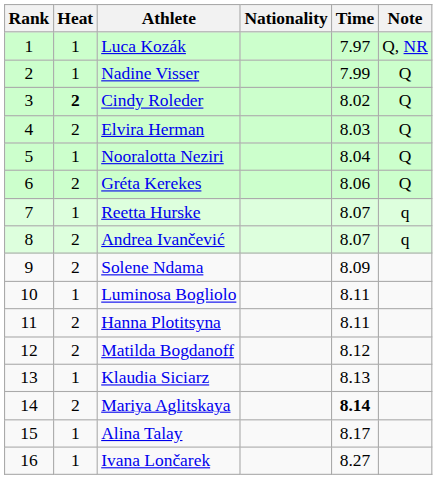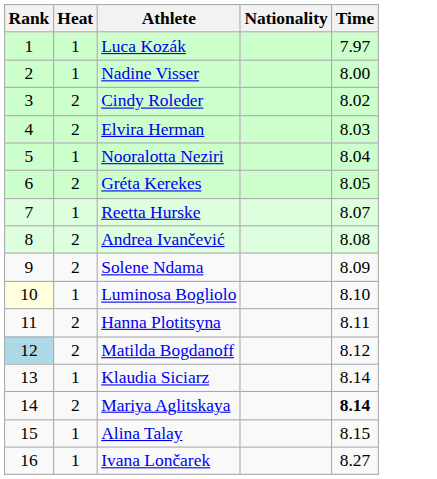- column: Note | Q, NR | Q | Q | Q | Q | Q | q | q
Nadine Visser | Time: 7.99 -> 8.00
Cindy Roleder | Heat: bold -> normal
Gréta Kerekes | Time: 8.06 -> 8.05
Andrea Ivančević | Time: 8.07 -> 8.08
Luminosa Bogliolo | Rank: no background -> lightyellow background
Luminosa Bogliolo | Time: 8.11 -> 8.10
Matilda Bogdanoff | Rank: no background -> lightblue background
Klaudia Siciarz | Time: 8.13 -> 8.14
Alina Talay | Time: 8.17 -> 8.15
